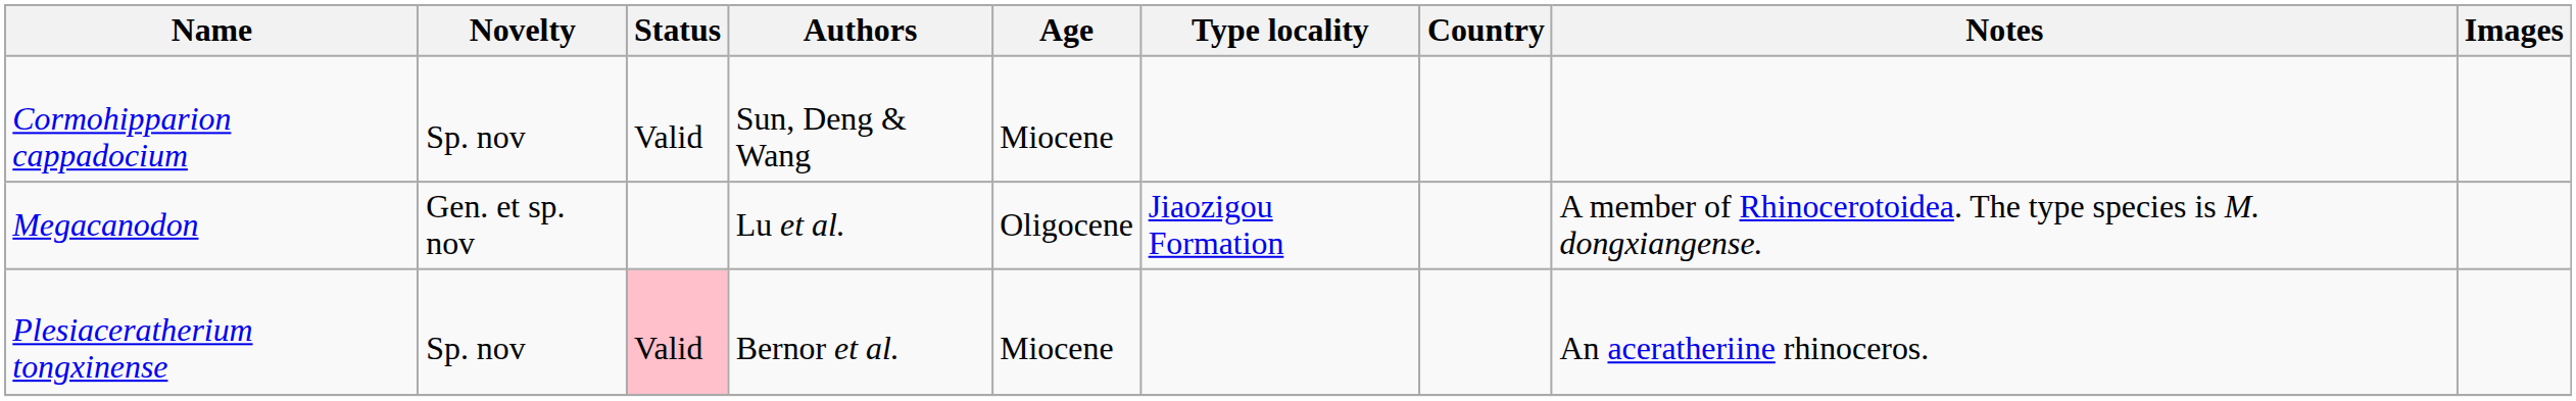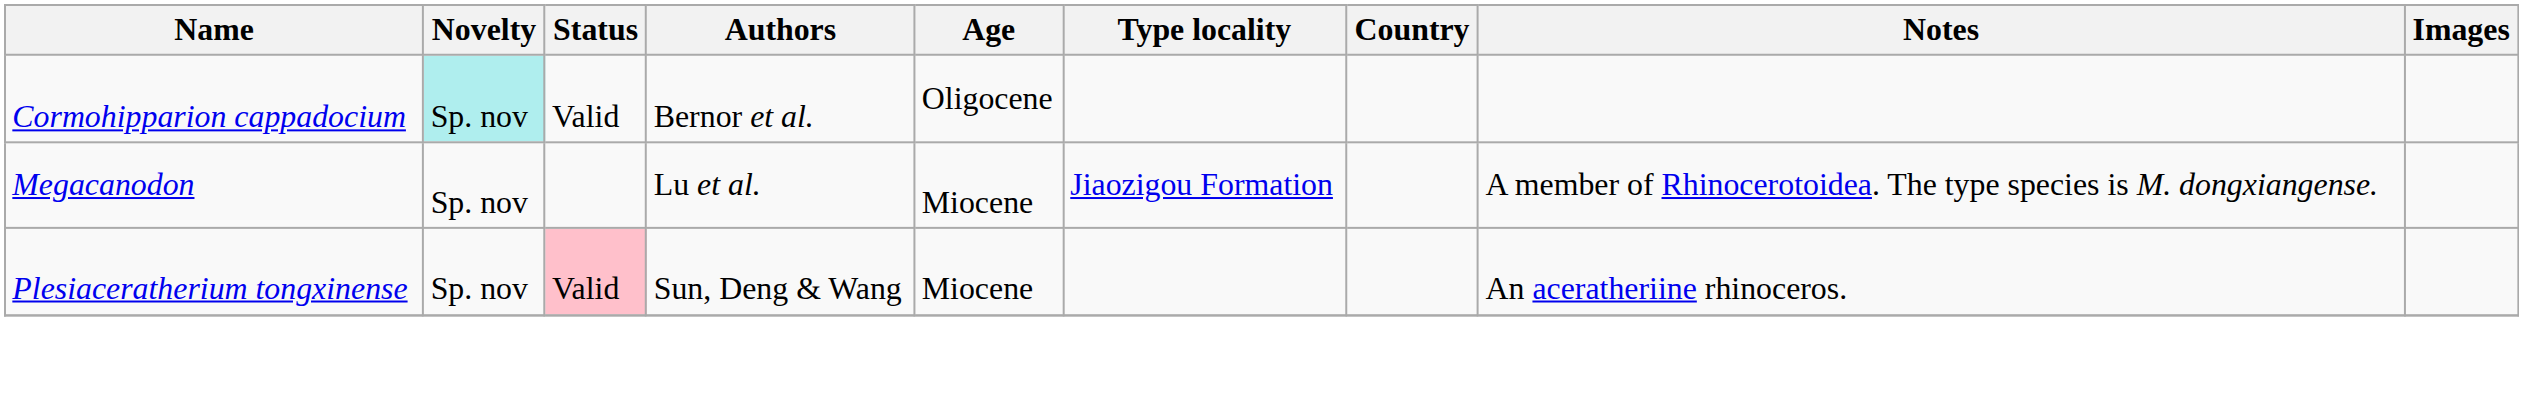Cormohipparion cappadocium | Novelty: no background -> paleturquoise background
Cormohipparion cappadocium | Authors: Sun, Deng & Wang -> Bernor et al.
Cormohipparion cappadocium | Age: Miocene -> Oligocene
Megacanodon | Novelty: Gen. et sp. nov -> Sp. nov
Megacanodon | Age: Oligocene -> Miocene
Plesiaceratherium tongxinense | Authors: Bernor et al. -> Sun, Deng & Wang
